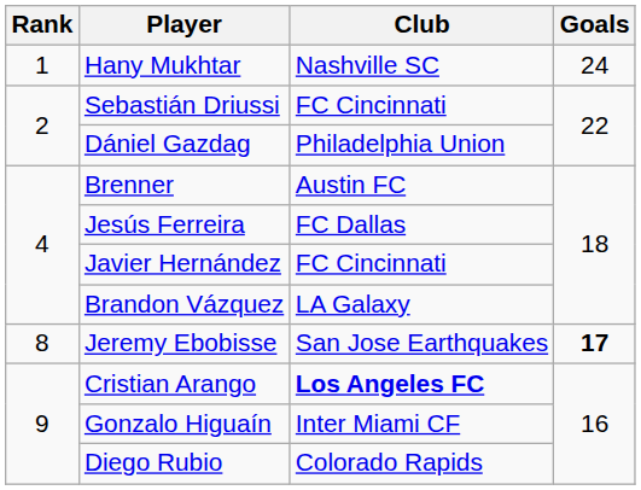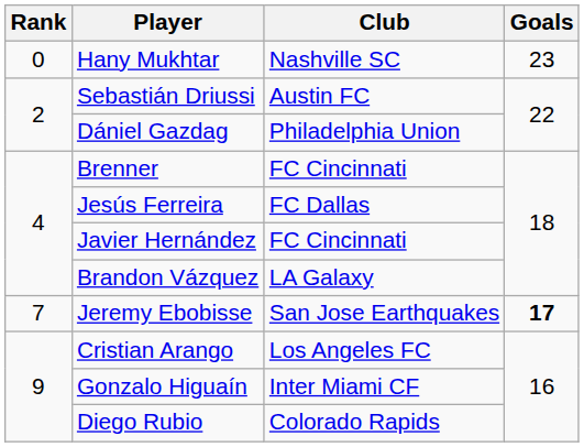Hany Mukhtar | Rank: 1 -> 0
Hany Mukhtar | Goals: 24 -> 23
Sebastián Driussi | Club: FC Cincinnati -> Austin FC
Brenner | Club: Austin FC -> FC Cincinnati
Jeremy Ebobisse | Rank: 8 -> 7
Cristian Arango | Club: bold -> normal
